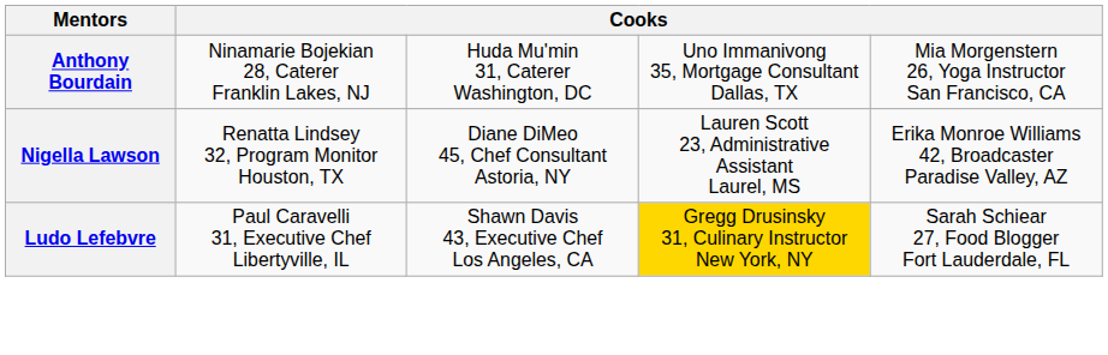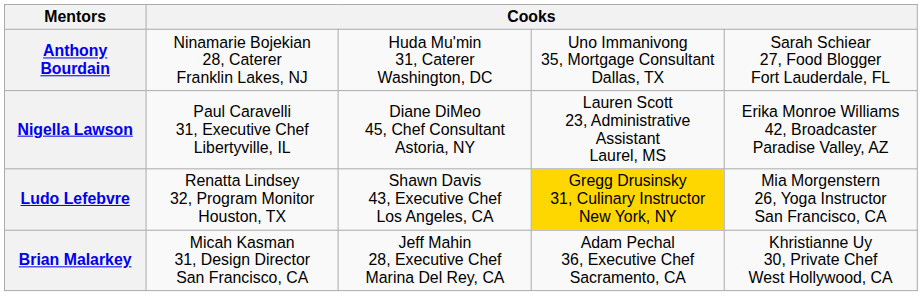Anthony Bourdain | column 5: Mia Morgenstern 26, Yoga Instructor San Francisco, CA -> Sarah Schiear 27, Food Blogger Fort Lauderdale, FL
Nigella Lawson | column 2: Renatta Lindsey 32, Program Monitor Houston, TX -> Paul Caravelli 31, Executive Chef Libertyville, IL
Ludo Lefebvre | column 2: Paul Caravelli 31, Executive Chef Libertyville, IL -> Renatta Lindsey 32, Program Monitor Houston, TX
Ludo Lefebvre | column 5: Sarah Schiear 27, Food Blogger Fort Lauderdale, FL -> Mia Morgenstern 26, Yoga Instructor San Francisco, CA
+ row: Brian Malarkey | Micah Kasman 31, Design Director San Francisco, CA | Jeff Mahin 28, Executive Chef Marina Del Rey, CA | Adam Pechal 36, Executive Chef Sacramento, CA | Khristianne Uy 30, Private Chef West Hollywood, CA
